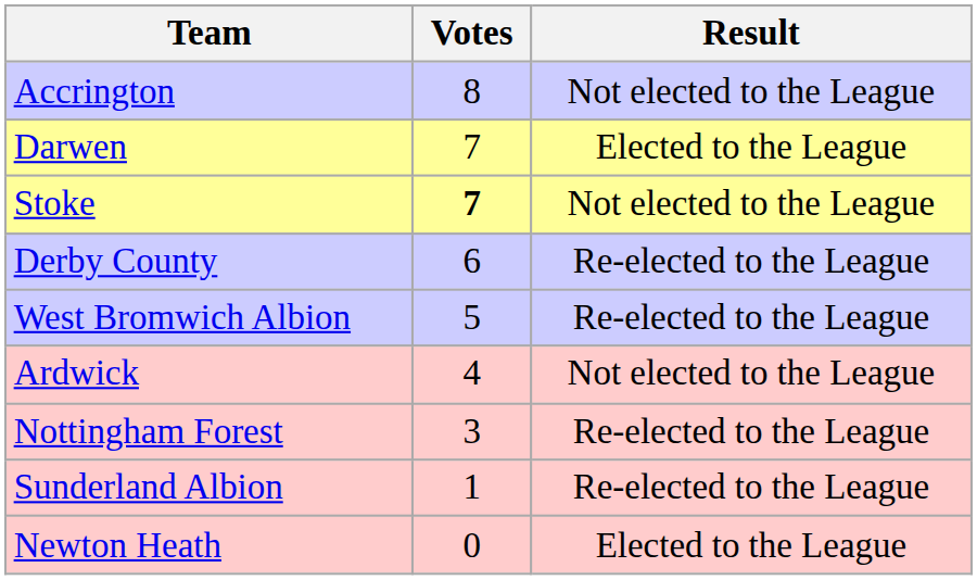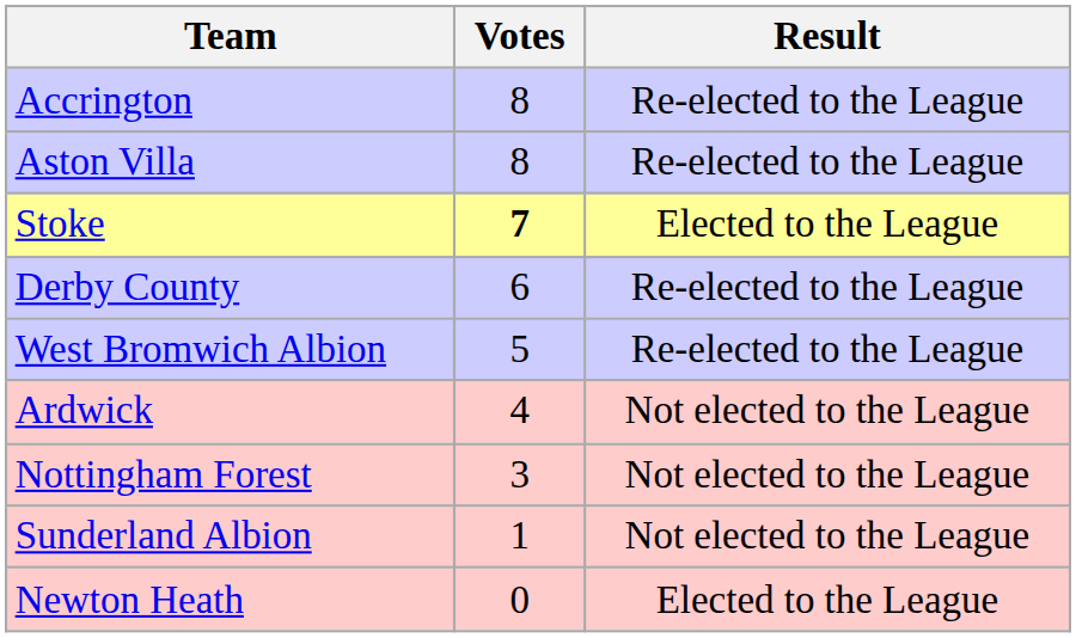Accrington | Result: Not elected to the League -> Re-elected to the League
+ row: Aston Villa | 8 | Re-elected to the League
- row: Darwen | 7 | Elected to the League
Stoke | Result: Not elected to the League -> Elected to the League
Nottingham Forest | Result: Re-elected to the League -> Not elected to the League
Sunderland Albion | Result: Re-elected to the League -> Not elected to the League
